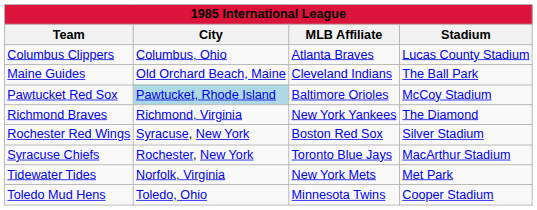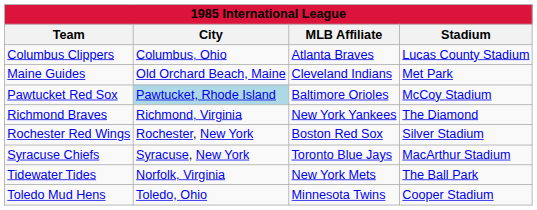Maine Guides | Stadium: The Ball Park -> Met Park
Rochester Red Wings | City: Syracuse, New York -> Rochester, New York
Syracuse Chiefs | City: Rochester, New York -> Syracuse, New York
Tidewater Tides | Stadium: Met Park -> The Ball Park
